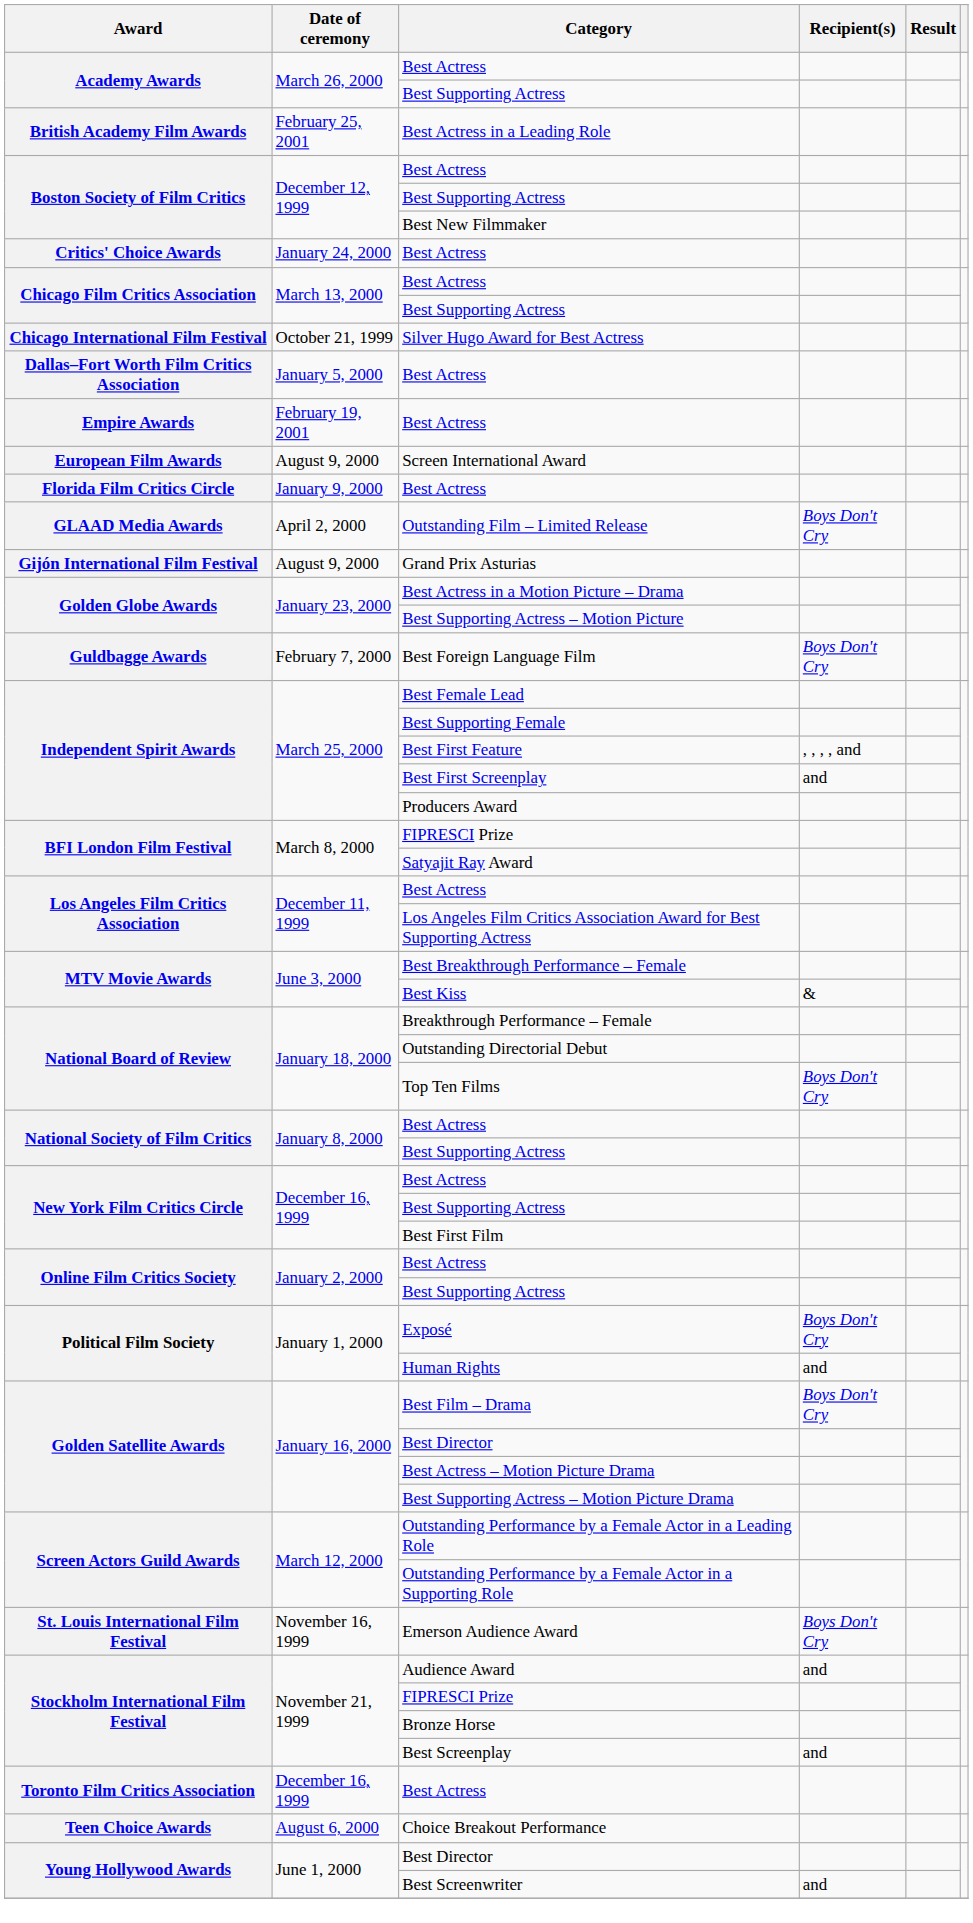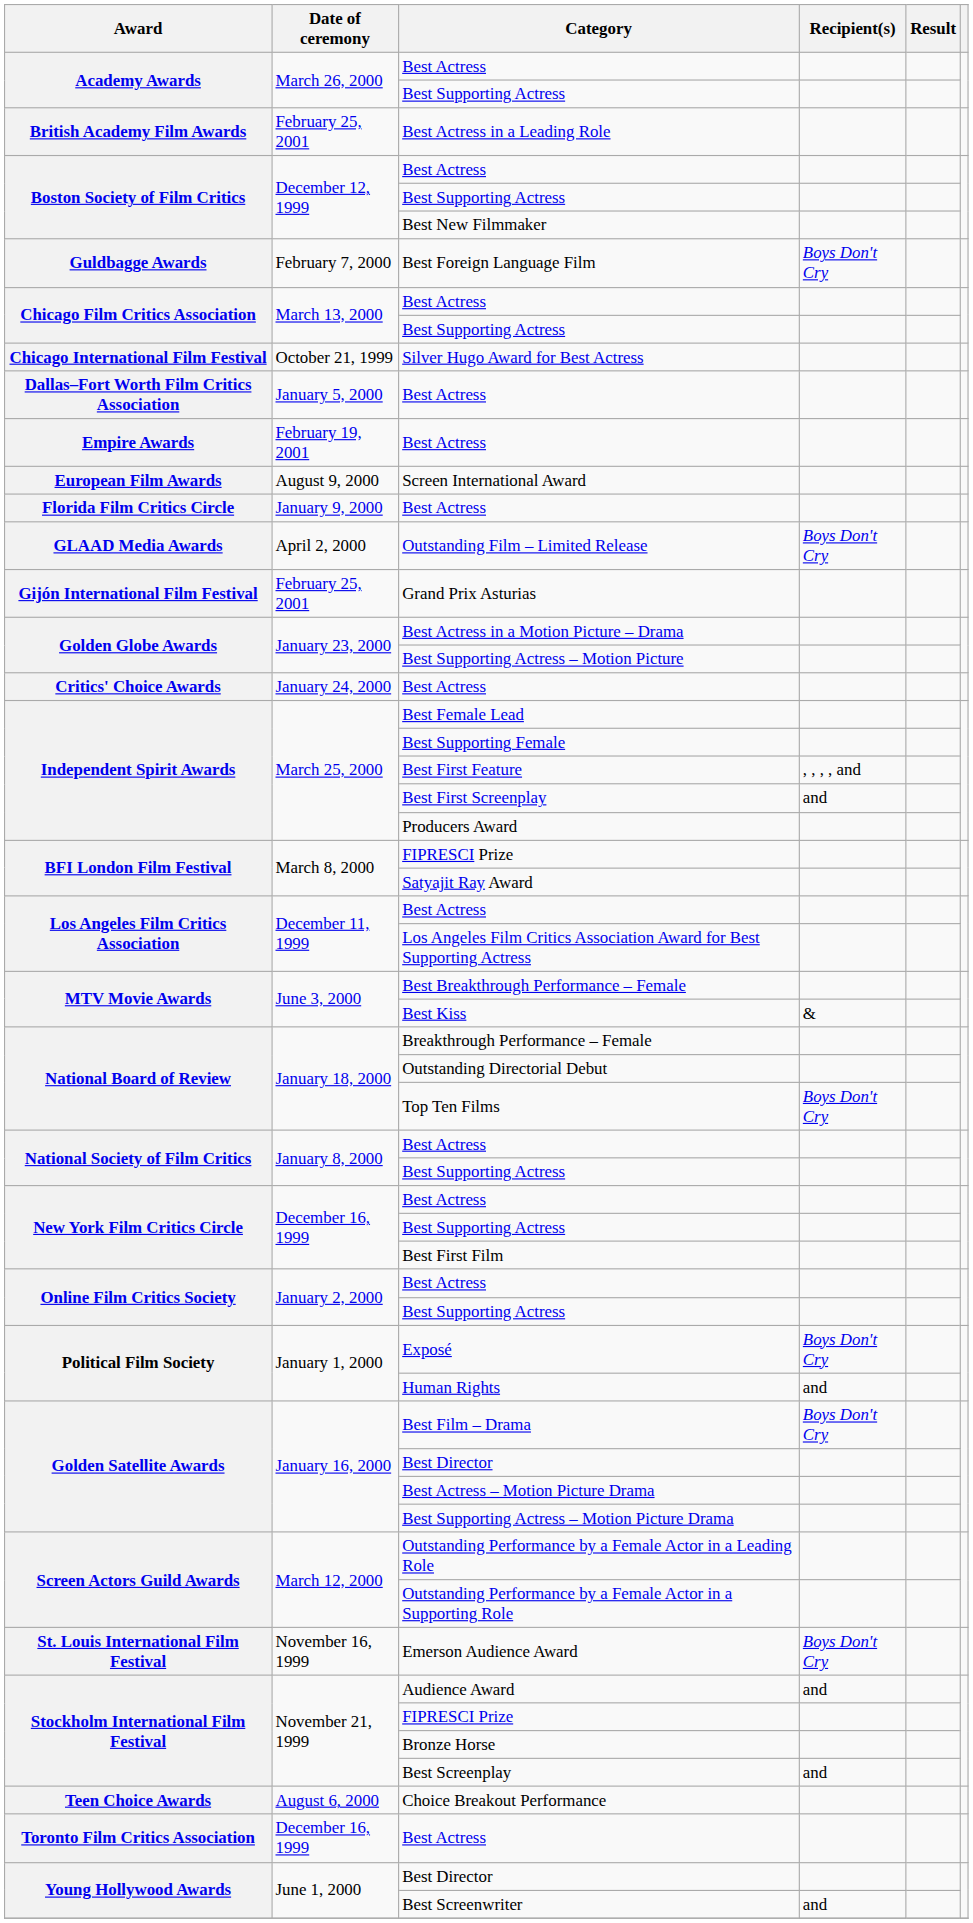rows swapped: Critics' Choice Awards / Best Actress <-> Best Foreign Language Film
Grand Prix Asturias | Date of ceremony: August 9, 2000 -> February 25, 2001
rows swapped: Choice Breakout Performance <-> Toronto Film Critics Association / Best Actress
